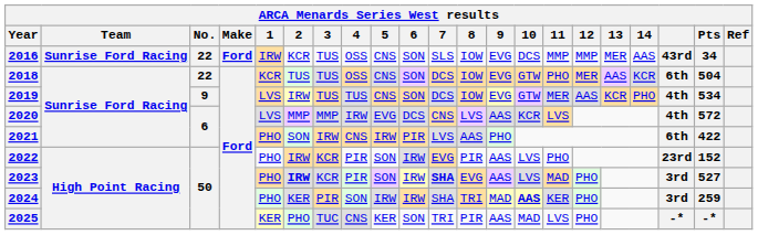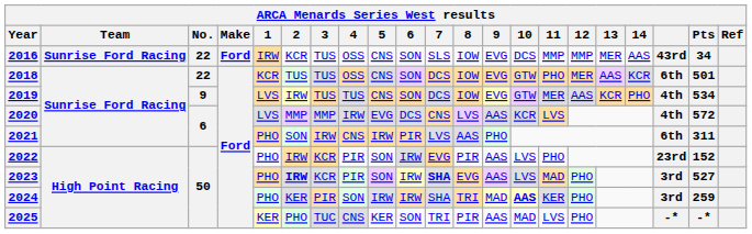2018 | Pts: 504 -> 501
2021 | Pts: 422 -> 311
